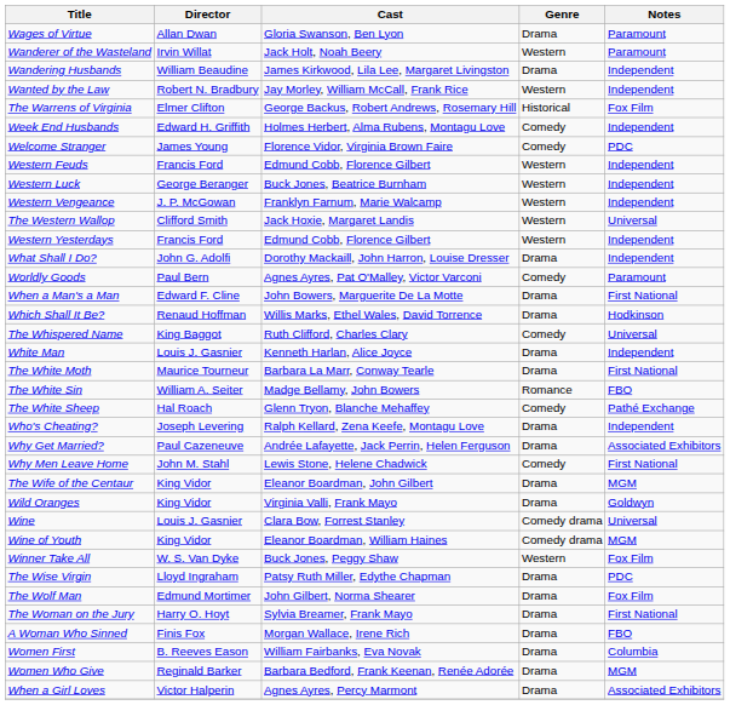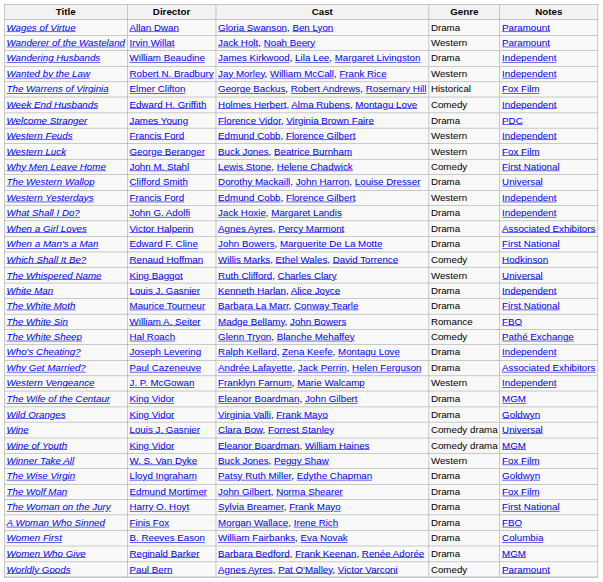Welcome Stranger | Genre: Comedy -> Drama
Western Luck | Notes: Independent -> Fox Film
rows swapped: Western Vengeance <-> Why Men Leave Home
The Western Wallop | Cast: Jack Hoxie, Margaret Landis -> Dorothy Mackaill, John Harron, Louise Dresser
The Western Wallop | Genre: Western -> Drama
What Shall I Do? | Cast: Dorothy Mackaill, John Harron, Louise Dresser -> Jack Hoxie, Margaret Landis
rows swapped: When a Girl Loves <-> Worldly Goods
Which Shall It Be? | Genre: Drama -> Comedy
The Whispered Name | Genre: Comedy -> Western
The Wise Virgin | Notes: PDC -> Goldwyn
